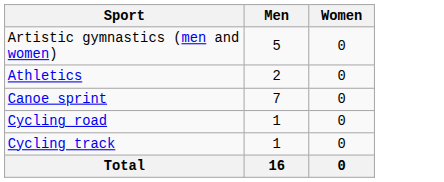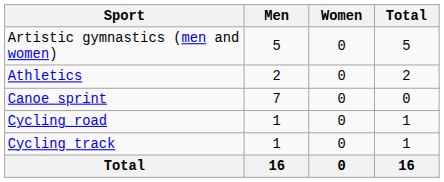+ column: Total | 5 | 2 | 0 | 1 | 1 | 16
